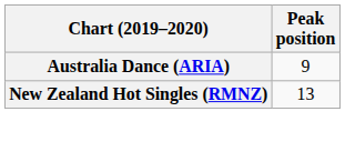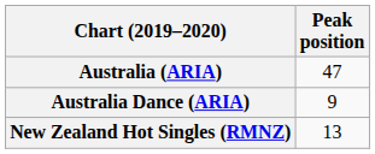+ row: Australia (ARIA) | 47
